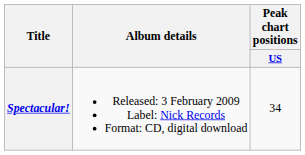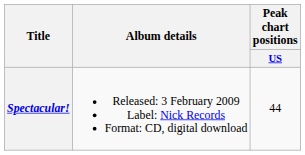Spectacular! | Peak chart positions / US: 34 -> 44
